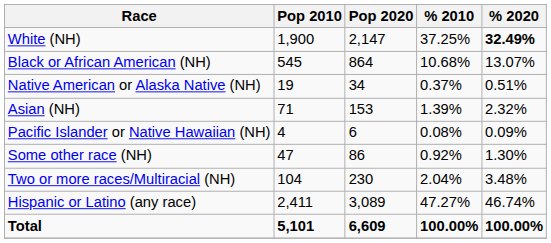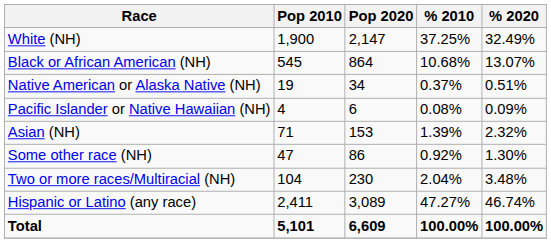White (NH) | % 2020: bold -> normal
rows swapped: Asian (NH) <-> Pacific Islander or Native Hawaiian (NH)
